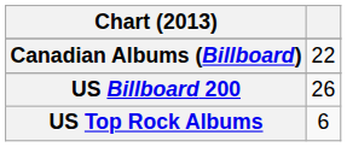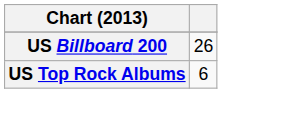- row: Canadian Albums (Billboard) | 22
